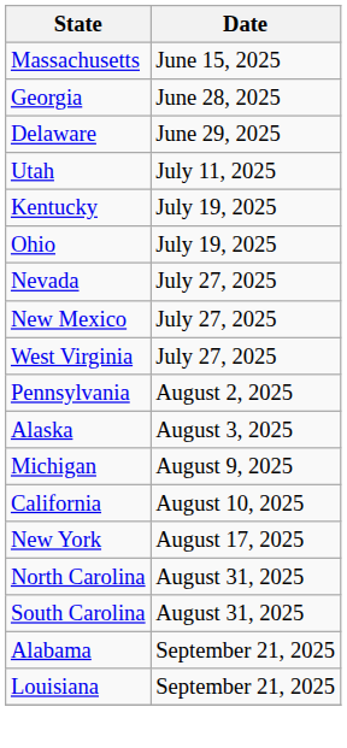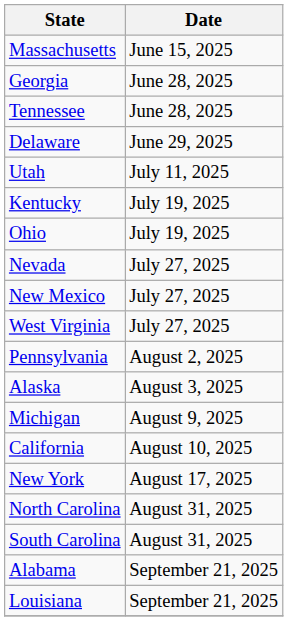+ row: Tennessee | June 28, 2025
